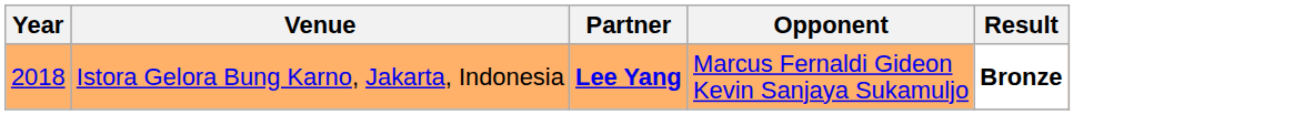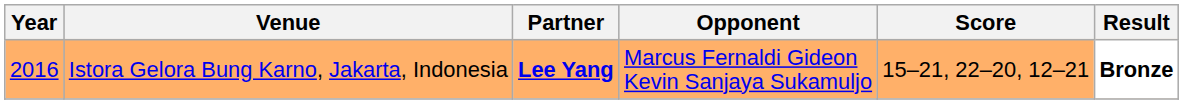+ column: Score | 15–21, 22–20, 12–21
Istora Gelora Bung Karno, Jakarta, Indonesia | Year: 2018 -> 2016
